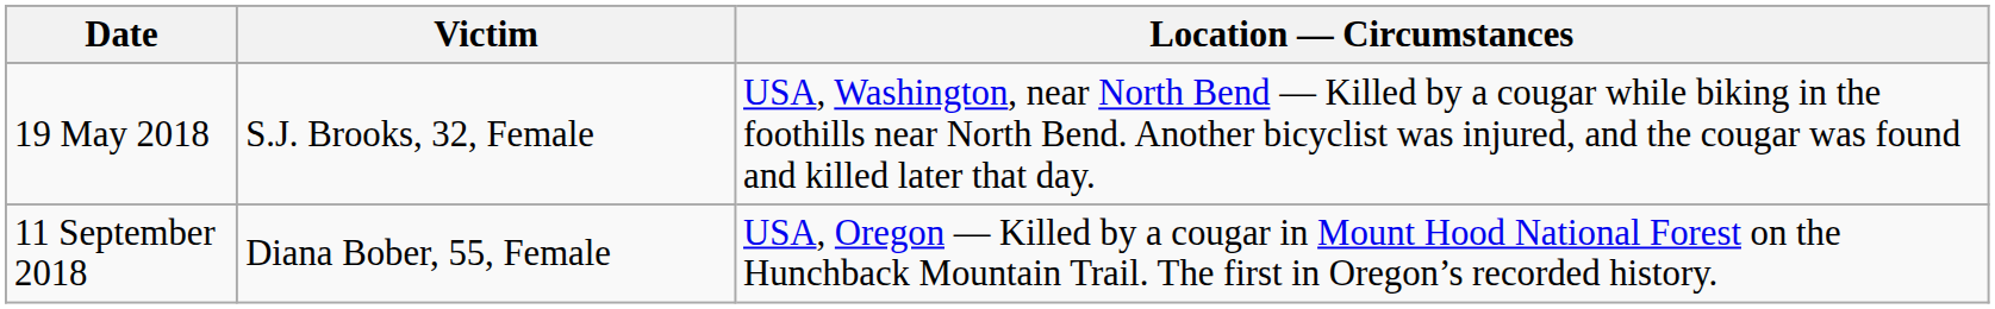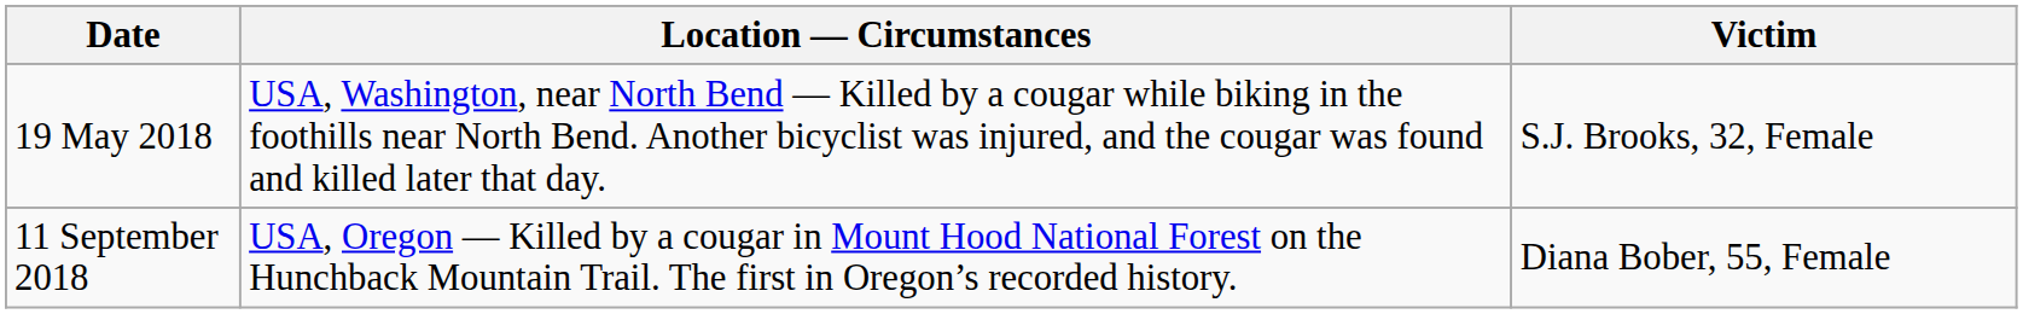columns swapped: Victim <-> Location — Circumstances
